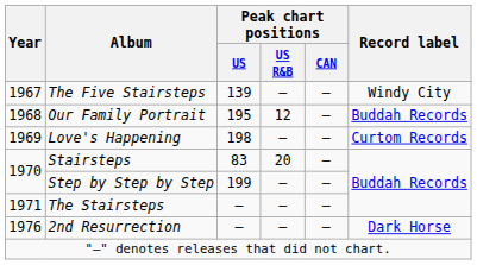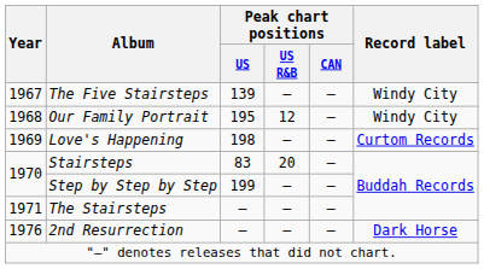Our Family Portrait | Record label: Buddah Records -> Windy City
